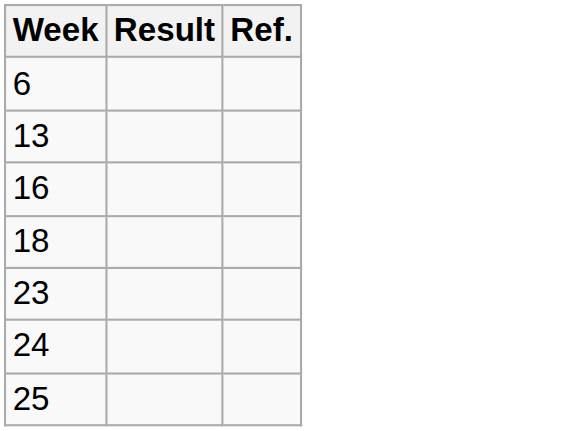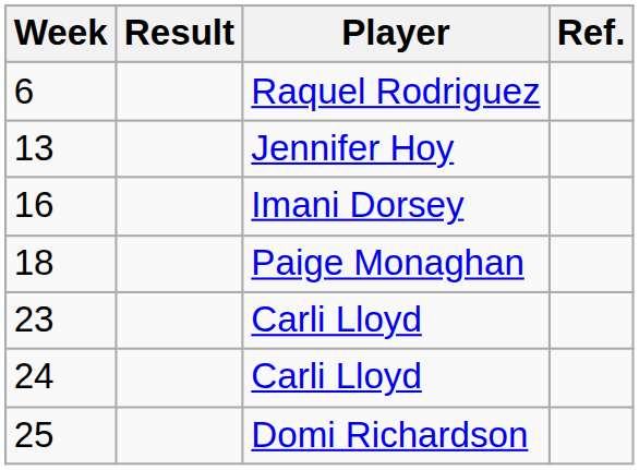+ column: Player | Raquel Rodriguez | Jennifer Hoy | Imani Dorsey | Paige Monaghan | Carli Lloyd | Carli Lloyd | Domi Richardson
